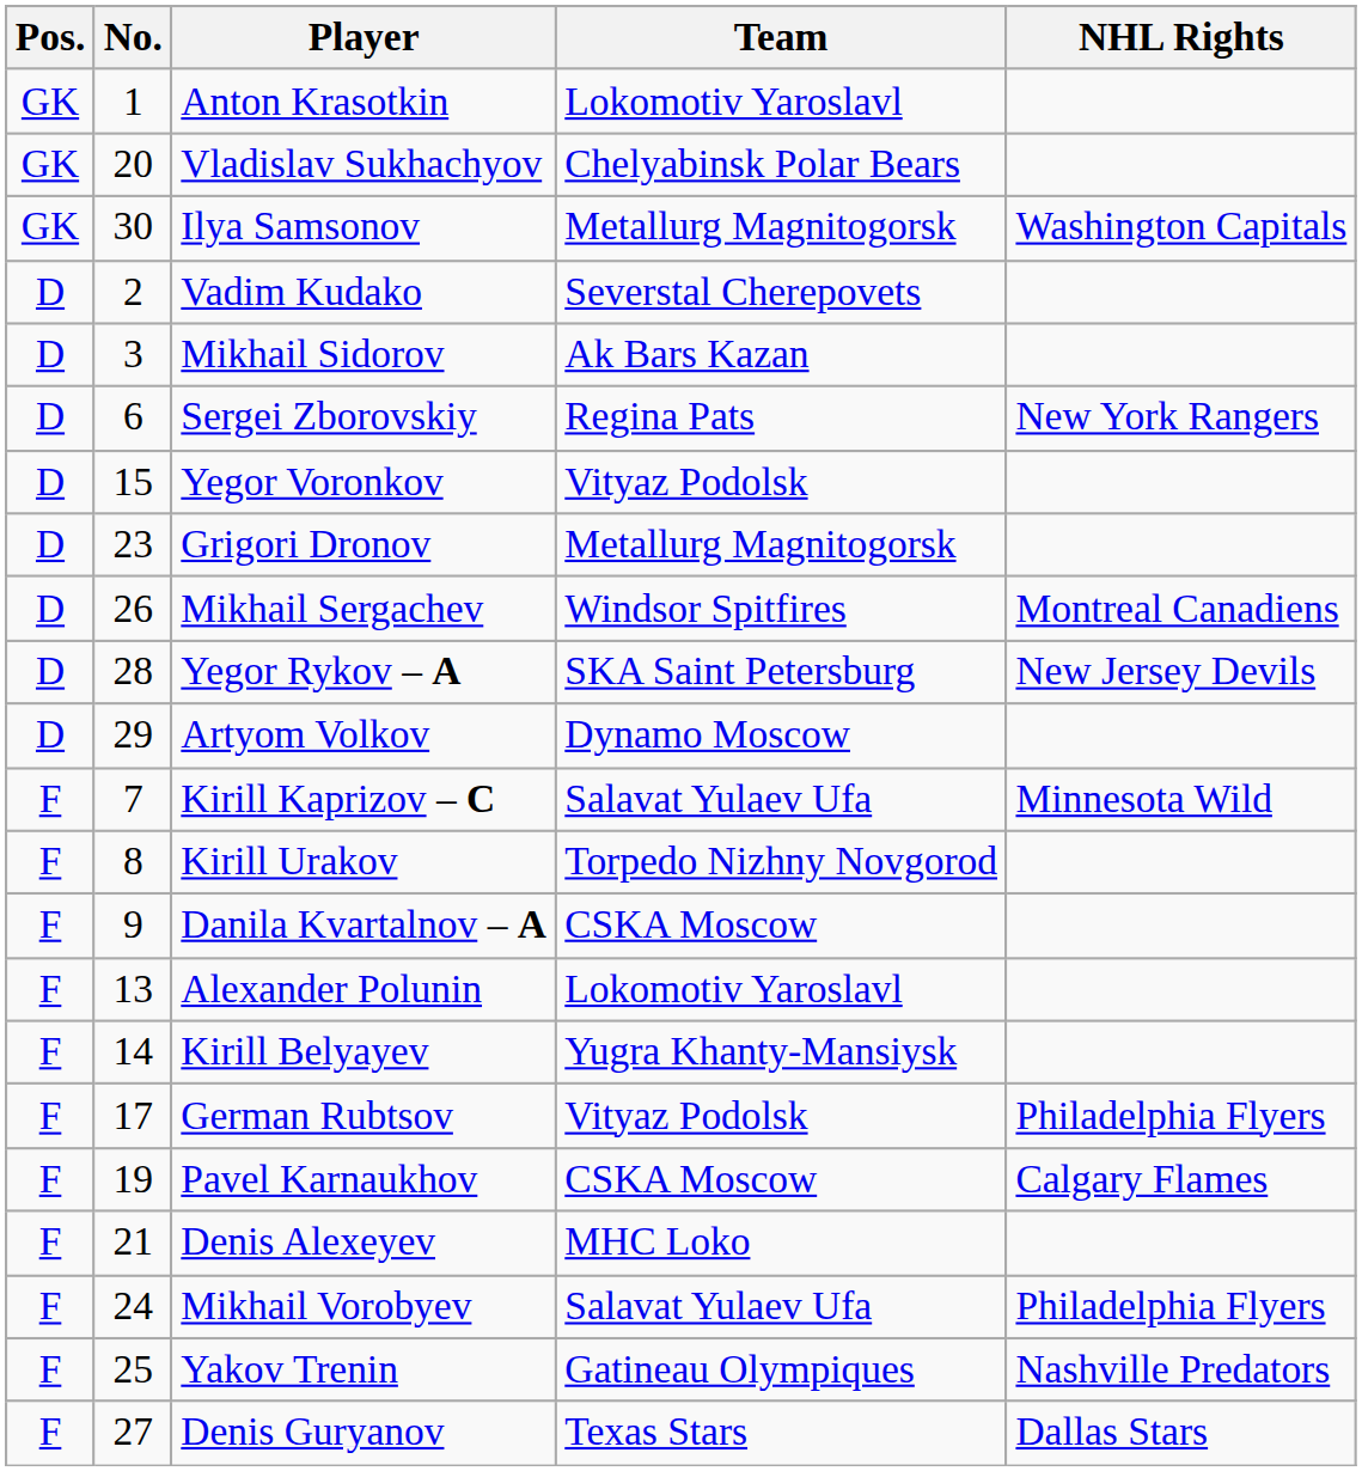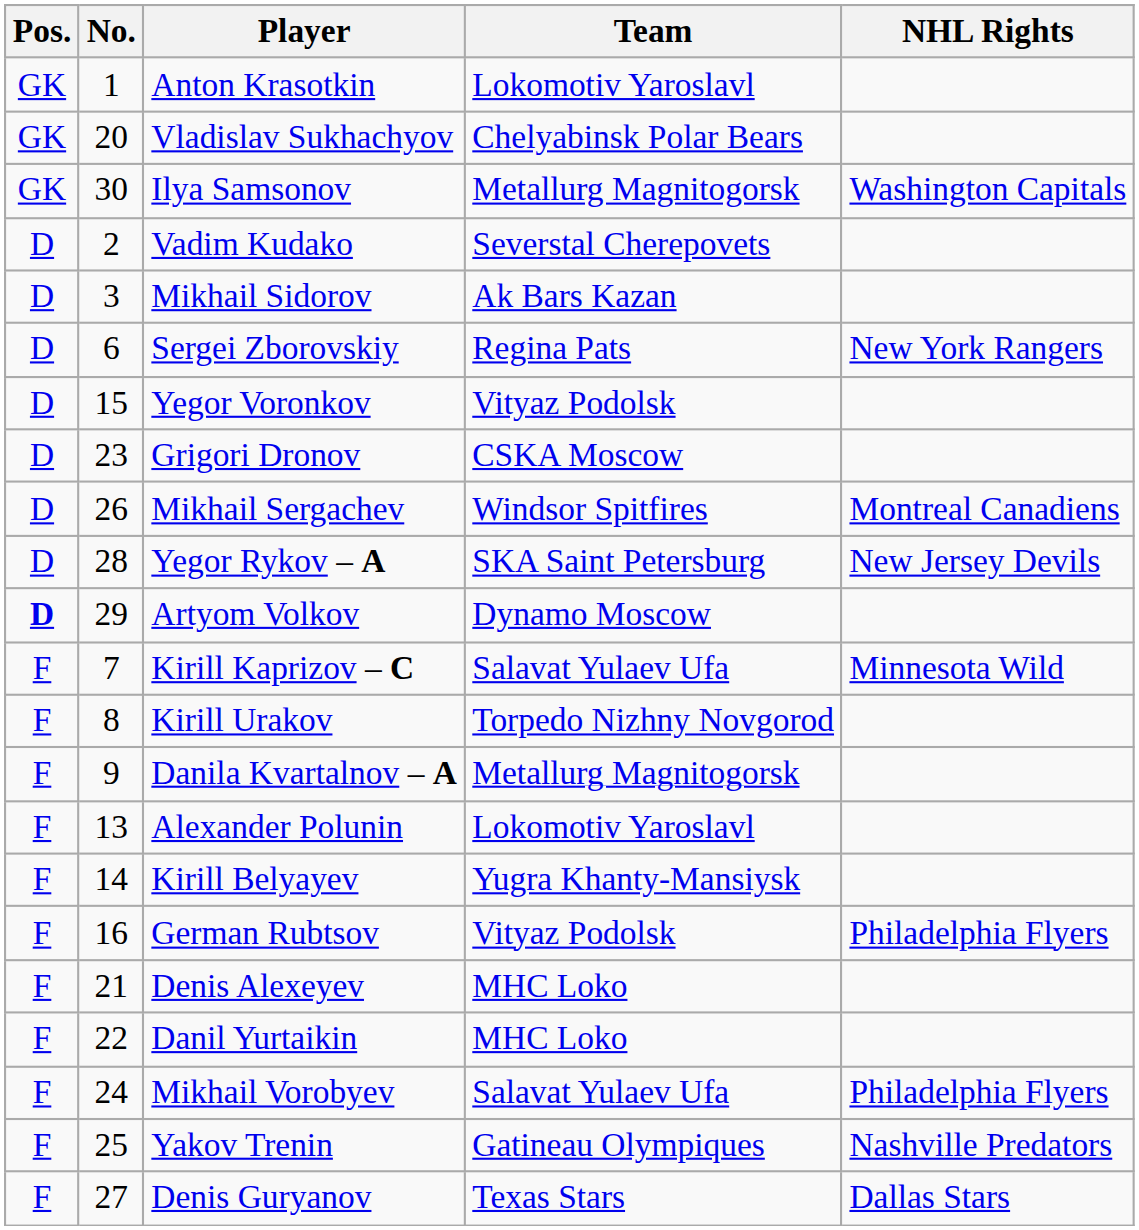Grigori Dronov | Team: Metallurg Magnitogorsk -> CSKA Moscow
Artyom Volkov | Pos.: normal -> bold
Danila Kvartalnov – A | Team: CSKA Moscow -> Metallurg Magnitogorsk
German Rubtsov | No.: 17 -> 16
- row: F | 19 | Pavel Karnaukhov | CSKA Moscow | Calgary Flames
+ row: F | 22 | Danil Yurtaikin | MHC Loko
